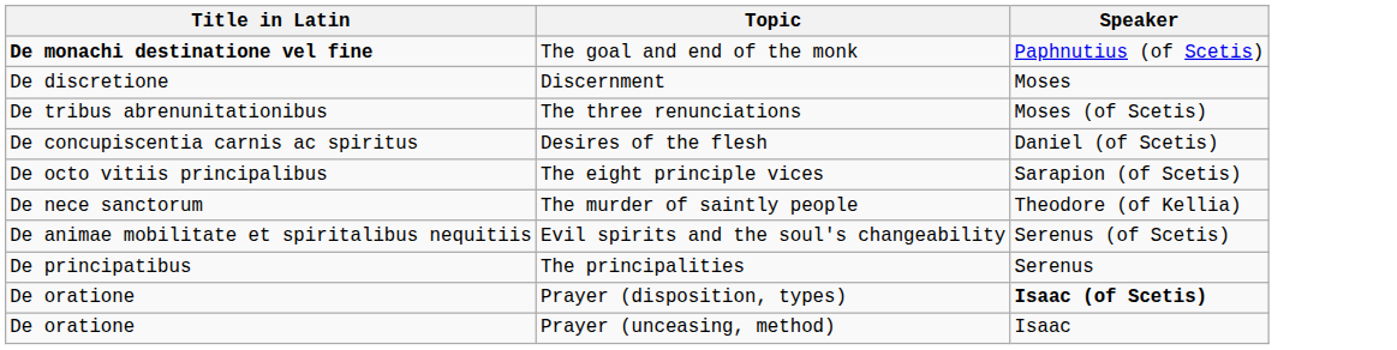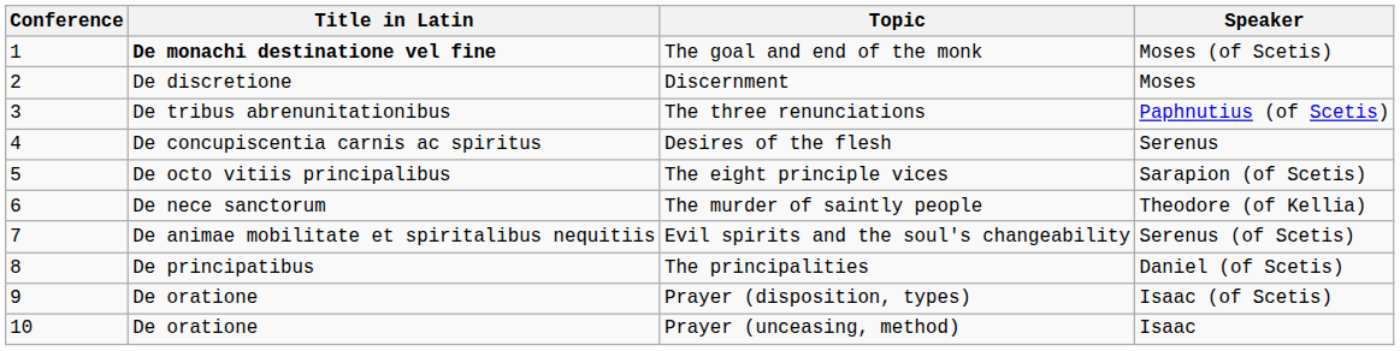+ column: Conference | 1 | 2 | 3 | 4 | 5 | 6 | 7 | 8 | 9 | 10
The goal and end of the monk | Speaker: Paphnutius (of Scetis) -> Moses (of Scetis)
The three renunciations | Speaker: Moses (of Scetis) -> Paphnutius (of Scetis)
Desires of the flesh | Speaker: Daniel (of Scetis) -> Serenus
The principalities | Speaker: Serenus -> Daniel (of Scetis)
Prayer (disposition, types) | Speaker: bold -> normal
